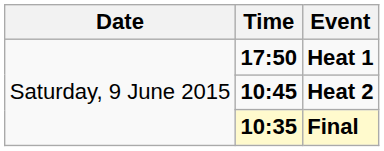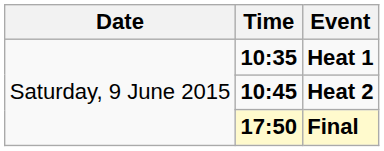Heat 1 | Time: 17:50 -> 10:35
Final | Time: 10:35 -> 17:50
